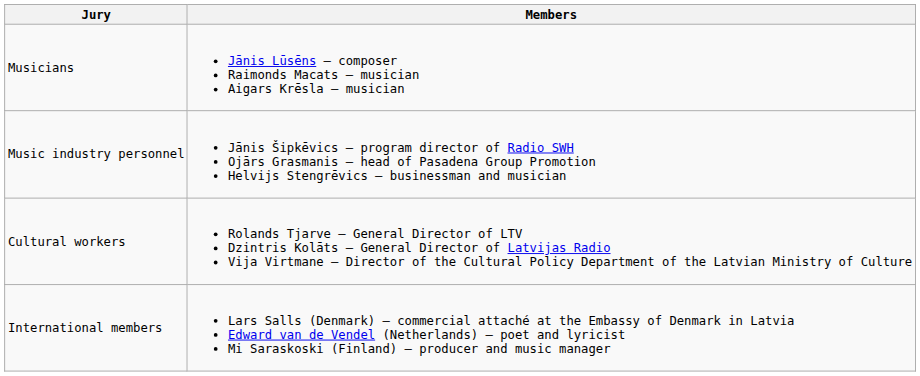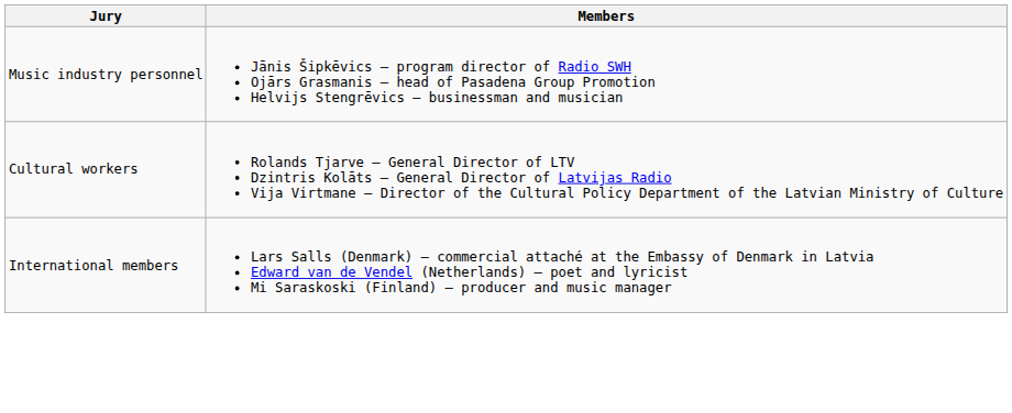- row: Musicians | Jānis Lūsēns – composer Raimonds Macats – musician Aigars Krēsla – musician
